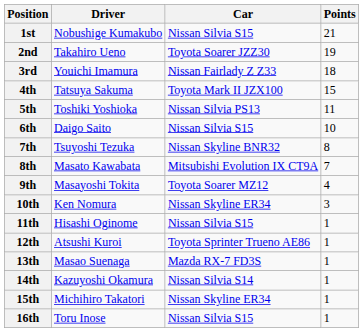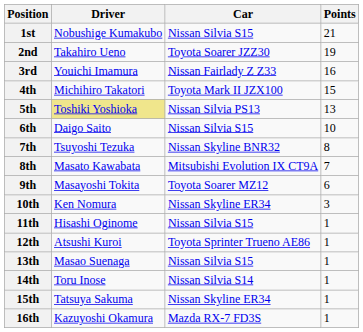3rd | Points: 18 -> 16
4th | Driver: Tatsuya Sakuma -> Michihiro Takatori
5th | Driver: no background -> khaki background
5th | Points: 11 -> 13
9th | Points: 4 -> 6
13th | Car: Mazda RX-7 FD3S -> Nissan Silvia S15
14th | Driver: Kazuyoshi Okamura -> Toru Inose
15th | Driver: Michihiro Takatori -> Tatsuya Sakuma
16th | Driver: Toru Inose -> Kazuyoshi Okamura
16th | Car: Nissan Silvia S15 -> Mazda RX-7 FD3S
